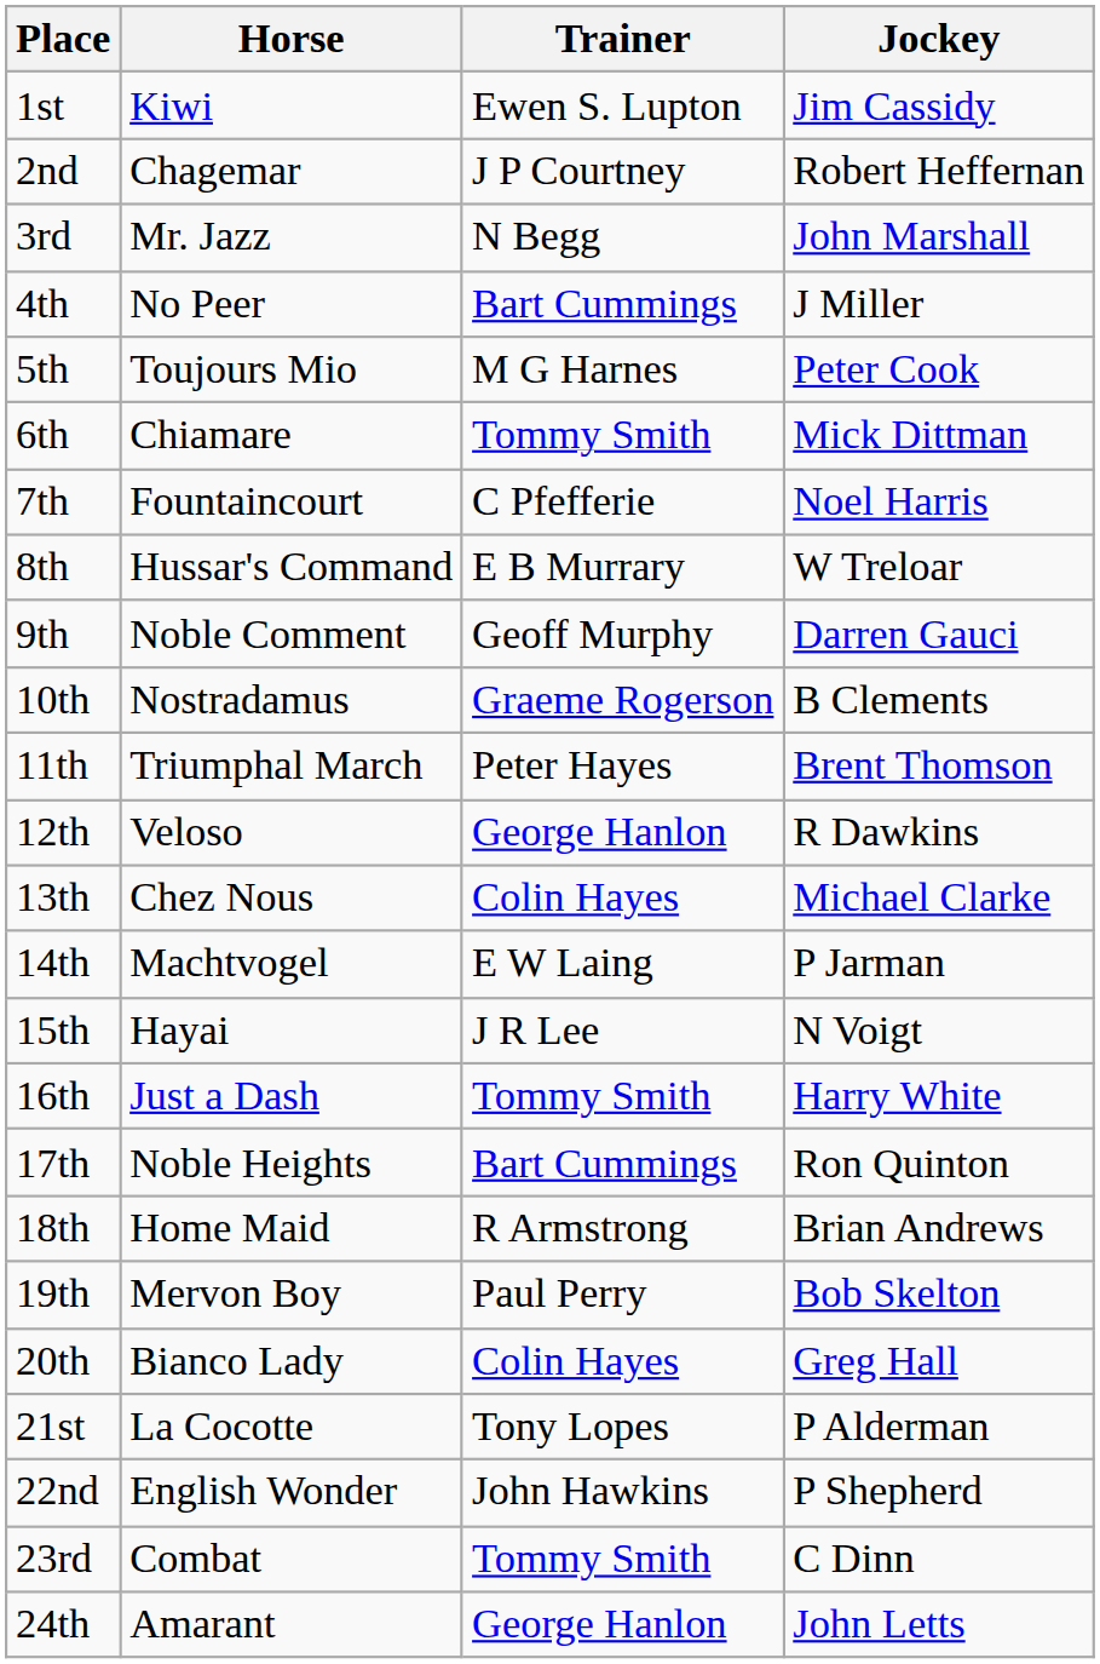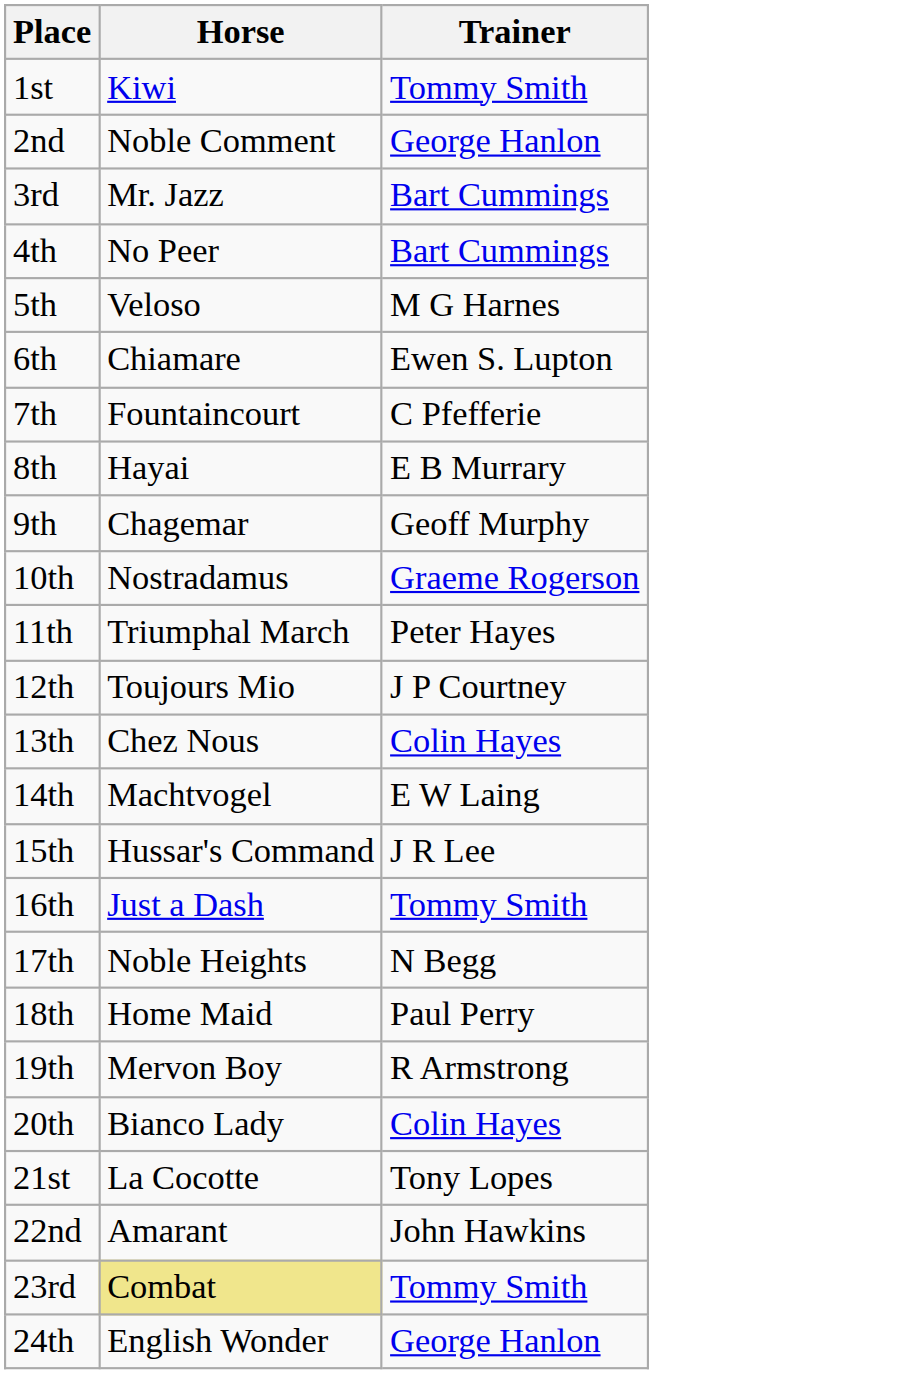- column: Jockey | Jim Cassidy | Robert Heffernan | John Marshall | J Miller | Peter Cook | Mick Dittman | Noel Harris | W Treloar | Darren Gauci | B Clements | Brent Thomson | R Dawkins | Michael Clarke | P Jarman | N Voigt | Harry White | Ron Quinton | Brian Andrews | Bob Skelton | Greg Hall | P Alderman | P Shepherd | C Dinn | John Letts
1st | Trainer: Ewen S. Lupton -> Tommy Smith
2nd | Horse: Chagemar -> Noble Comment
2nd | Trainer: J P Courtney -> George Hanlon
3rd | Trainer: N Begg -> Bart Cummings
5th | Horse: Toujours Mio -> Veloso
6th | Trainer: Tommy Smith -> Ewen S. Lupton
8th | Horse: Hussar's Command -> Hayai
9th | Horse: Noble Comment -> Chagemar
12th | Horse: Veloso -> Toujours Mio
12th | Trainer: George Hanlon -> J P Courtney
15th | Horse: Hayai -> Hussar's Command
17th | Trainer: Bart Cummings -> N Begg
18th | Trainer: R Armstrong -> Paul Perry
19th | Trainer: Paul Perry -> R Armstrong
22nd | Horse: English Wonder -> Amarant
23rd | Horse: no background -> khaki background
24th | Horse: Amarant -> English Wonder
